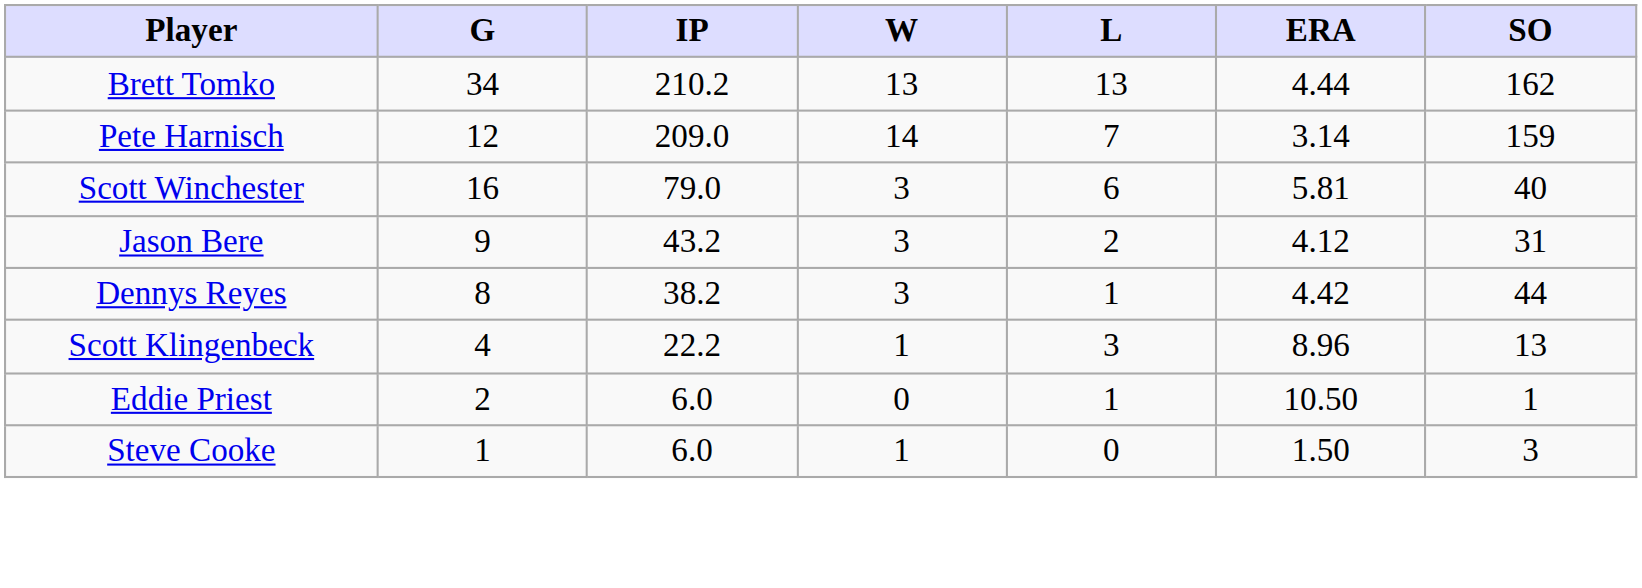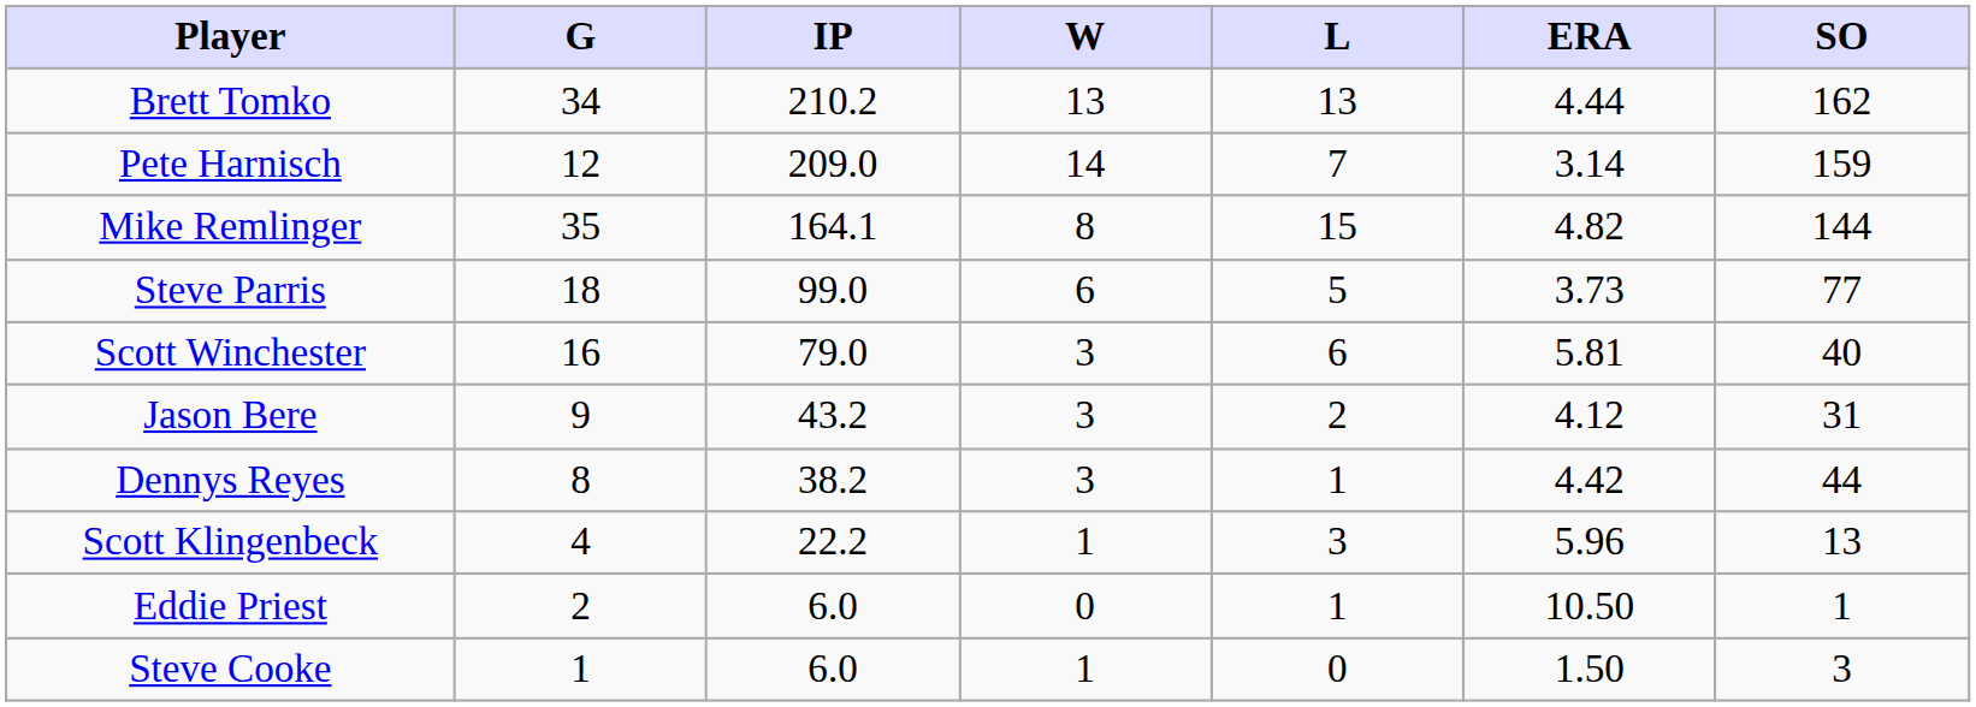+ row: Mike Remlinger | 35 | 164.1 | 8 | 15 | 4.82 | 144
+ row: Steve Parris | 18 | 99.0 | 6 | 5 | 3.73 | 77
Scott Klingenbeck | ERA: 8.96 -> 5.96
